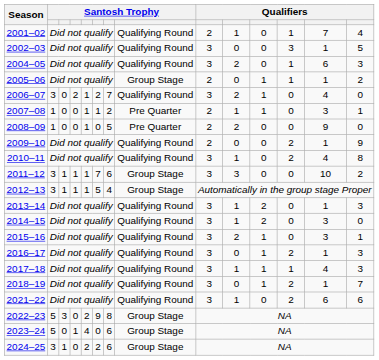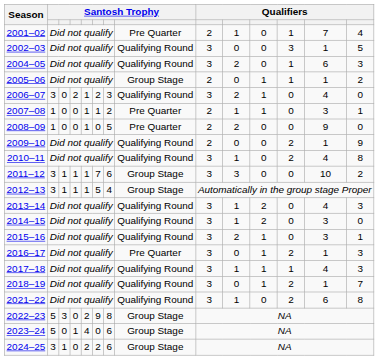2001–02 | column 8: Qualifying Round -> Pre Quarter
2006–07 | column 7: 7 -> 3
2013–14 | column 13: 1 -> 4
2016–17 | column 8: Qualifying Round -> Pre Quarter
2021–22 | column 14: 6 -> 8
